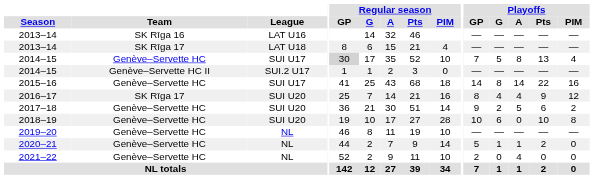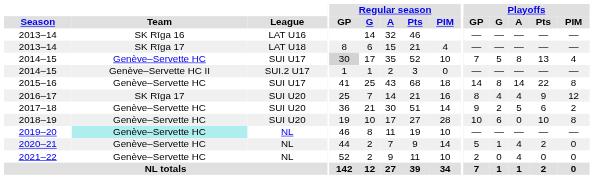2015–16 | Playoffs / PIM: 16 -> 8
2019–20 | Team: no background -> paleturquoise background
2020–21 | Playoffs / A: 1 -> 4
